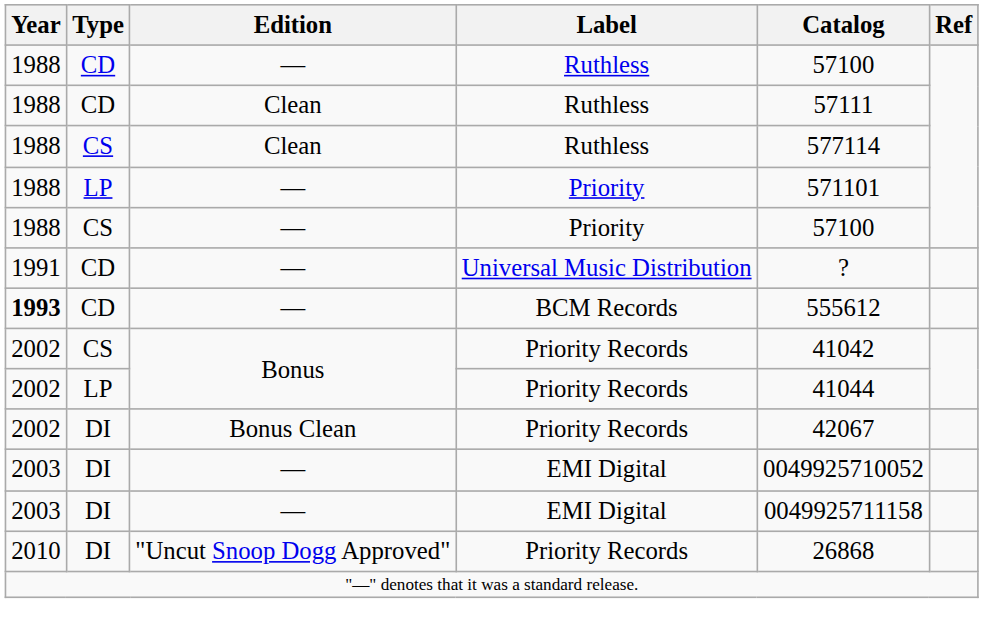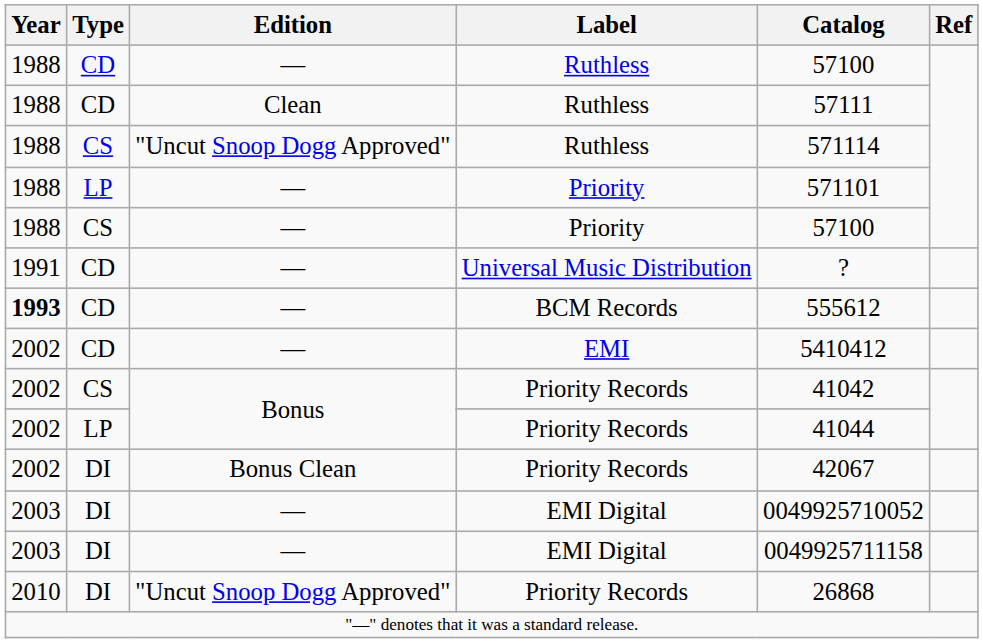CS / Ruthless | Edition: Clean -> "Uncut Snoop Dogg Approved"
CS / Ruthless | Catalog: 577114 -> 571114
+ row: 2002 | CD | — | EMI | 5410412
